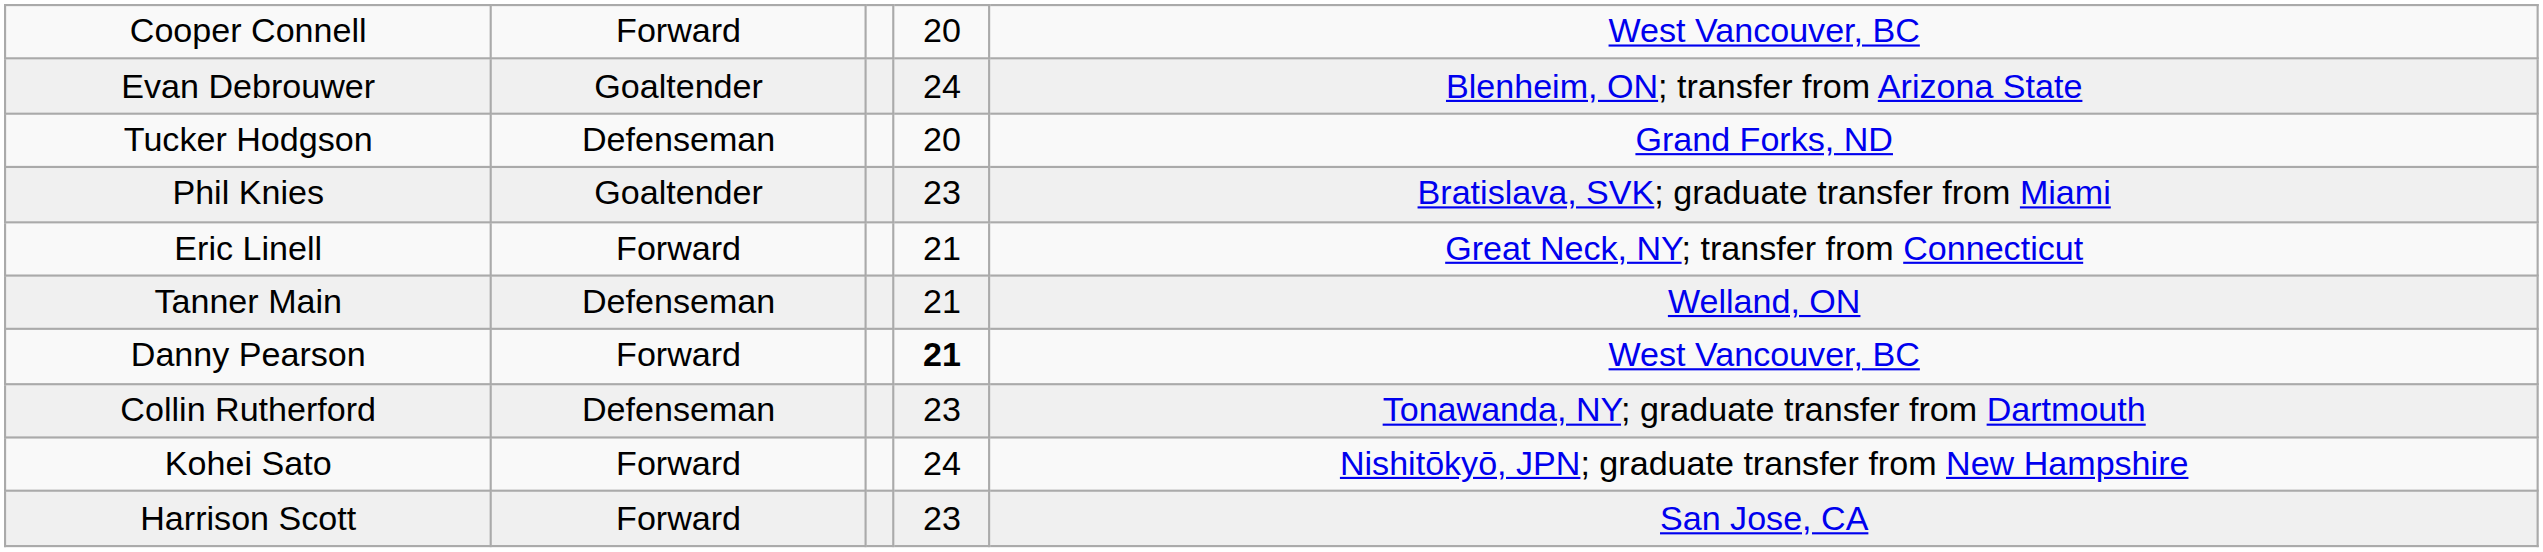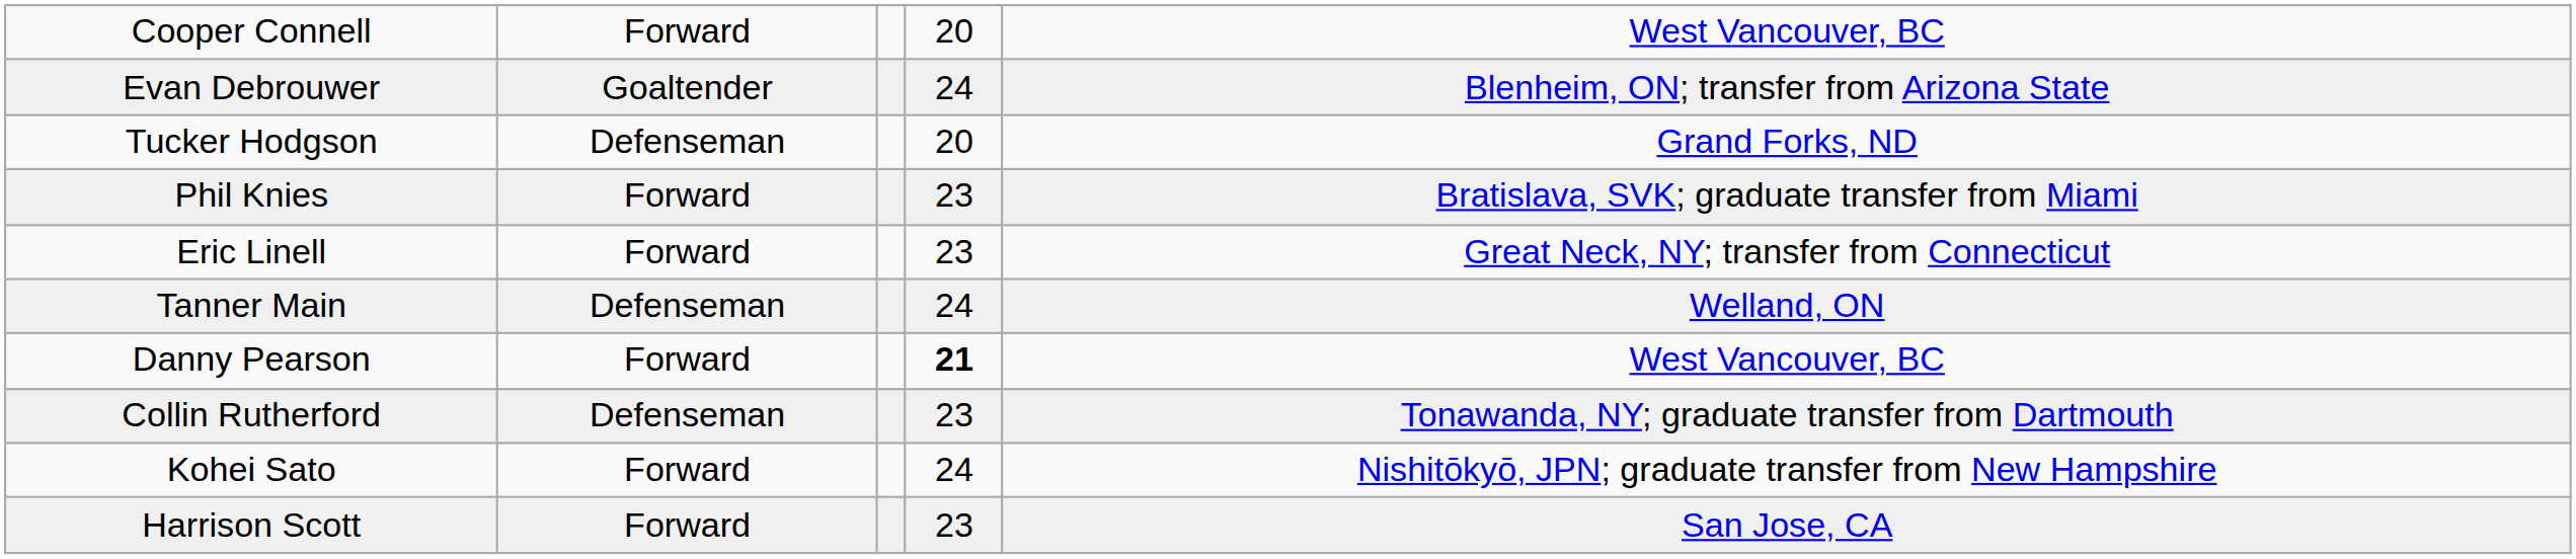Phil Knies | column 2: Goaltender -> Forward
Eric Linell | column 4: 21 -> 23
Tanner Main | column 4: 21 -> 24
